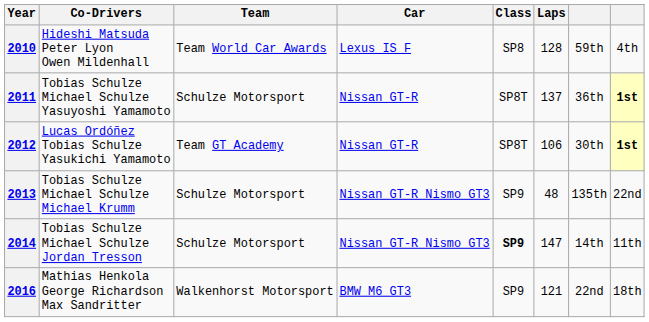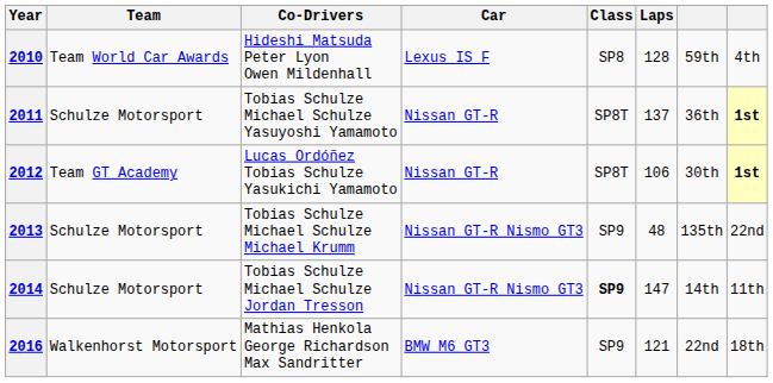columns swapped: Team <-> Co-Drivers
